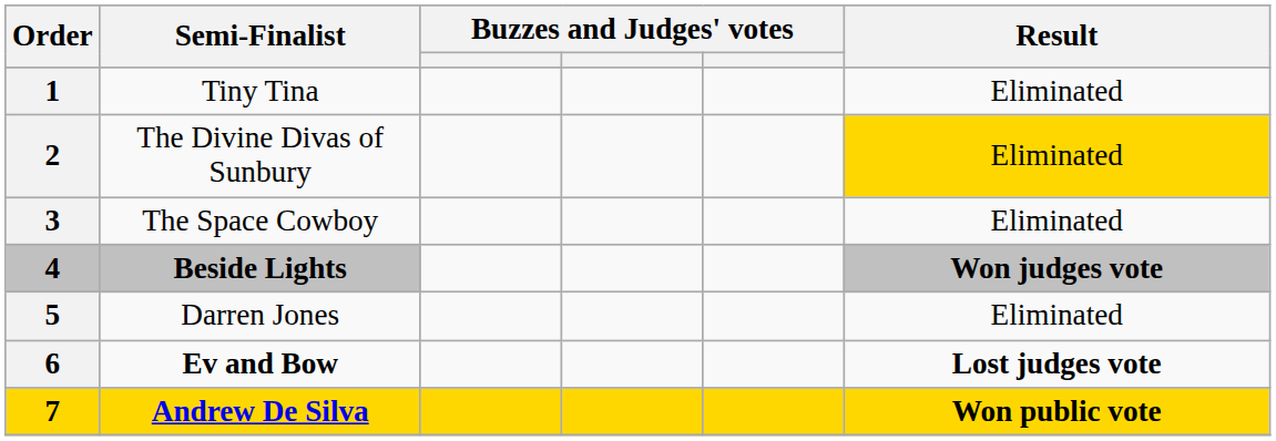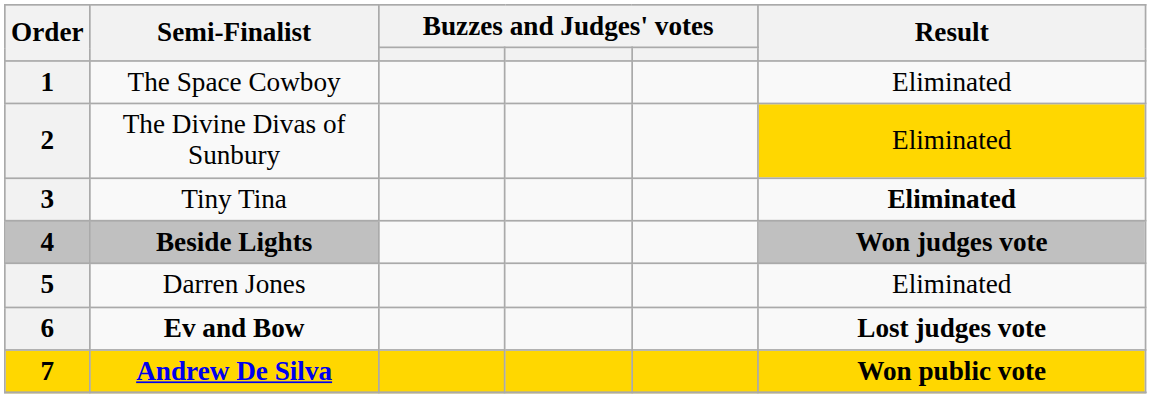1 | Semi-Finalist: Tiny Tina -> The Space Cowboy
3 | Semi-Finalist: The Space Cowboy -> Tiny Tina
3 | Result: normal -> bold
